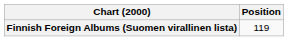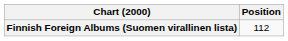Finnish Foreign Albums (Suomen virallinen lista) | Position: 119 -> 112
